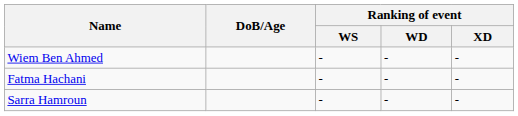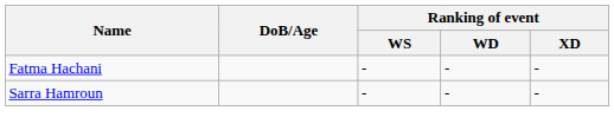- row: Wiem Ben Ahmed | - | - | -
